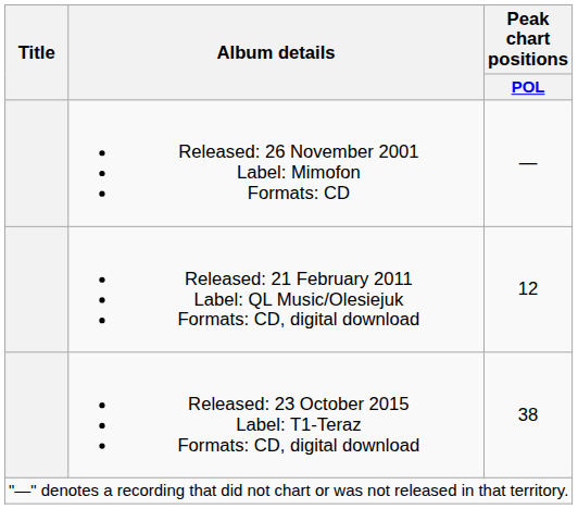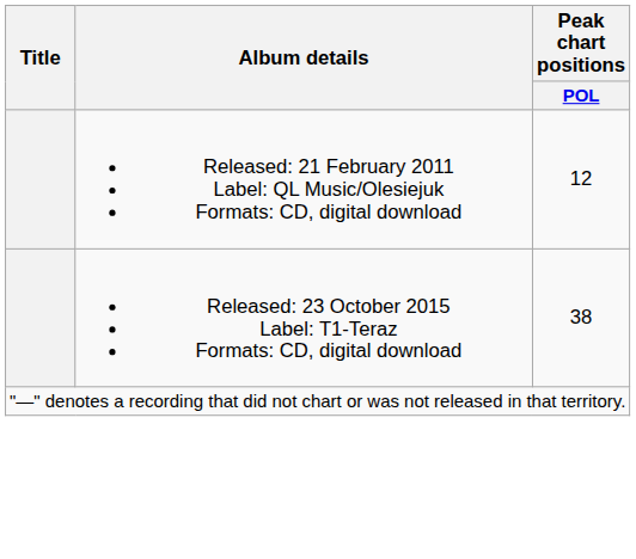- row: Released: 26 November 2001 Label: Mimofon Formats: CD | —
